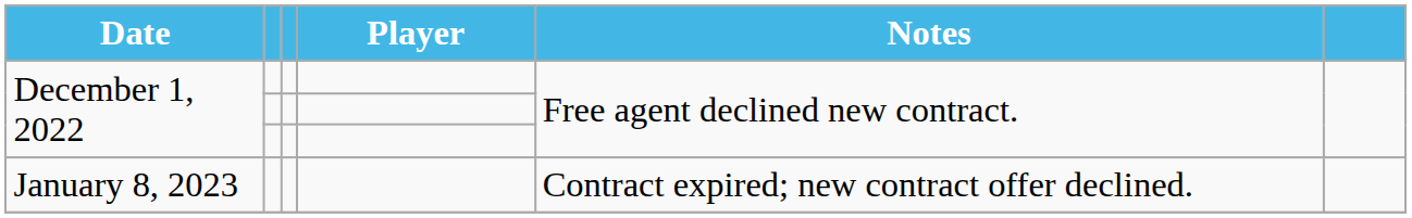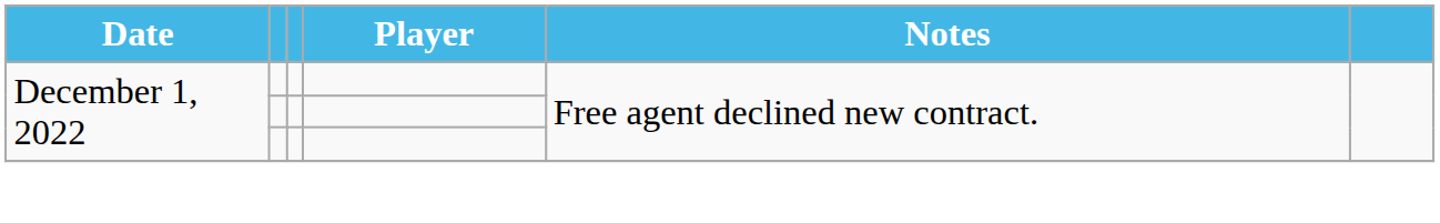- row: January 8, 2023 | Contract expired; new contract offer declined.
